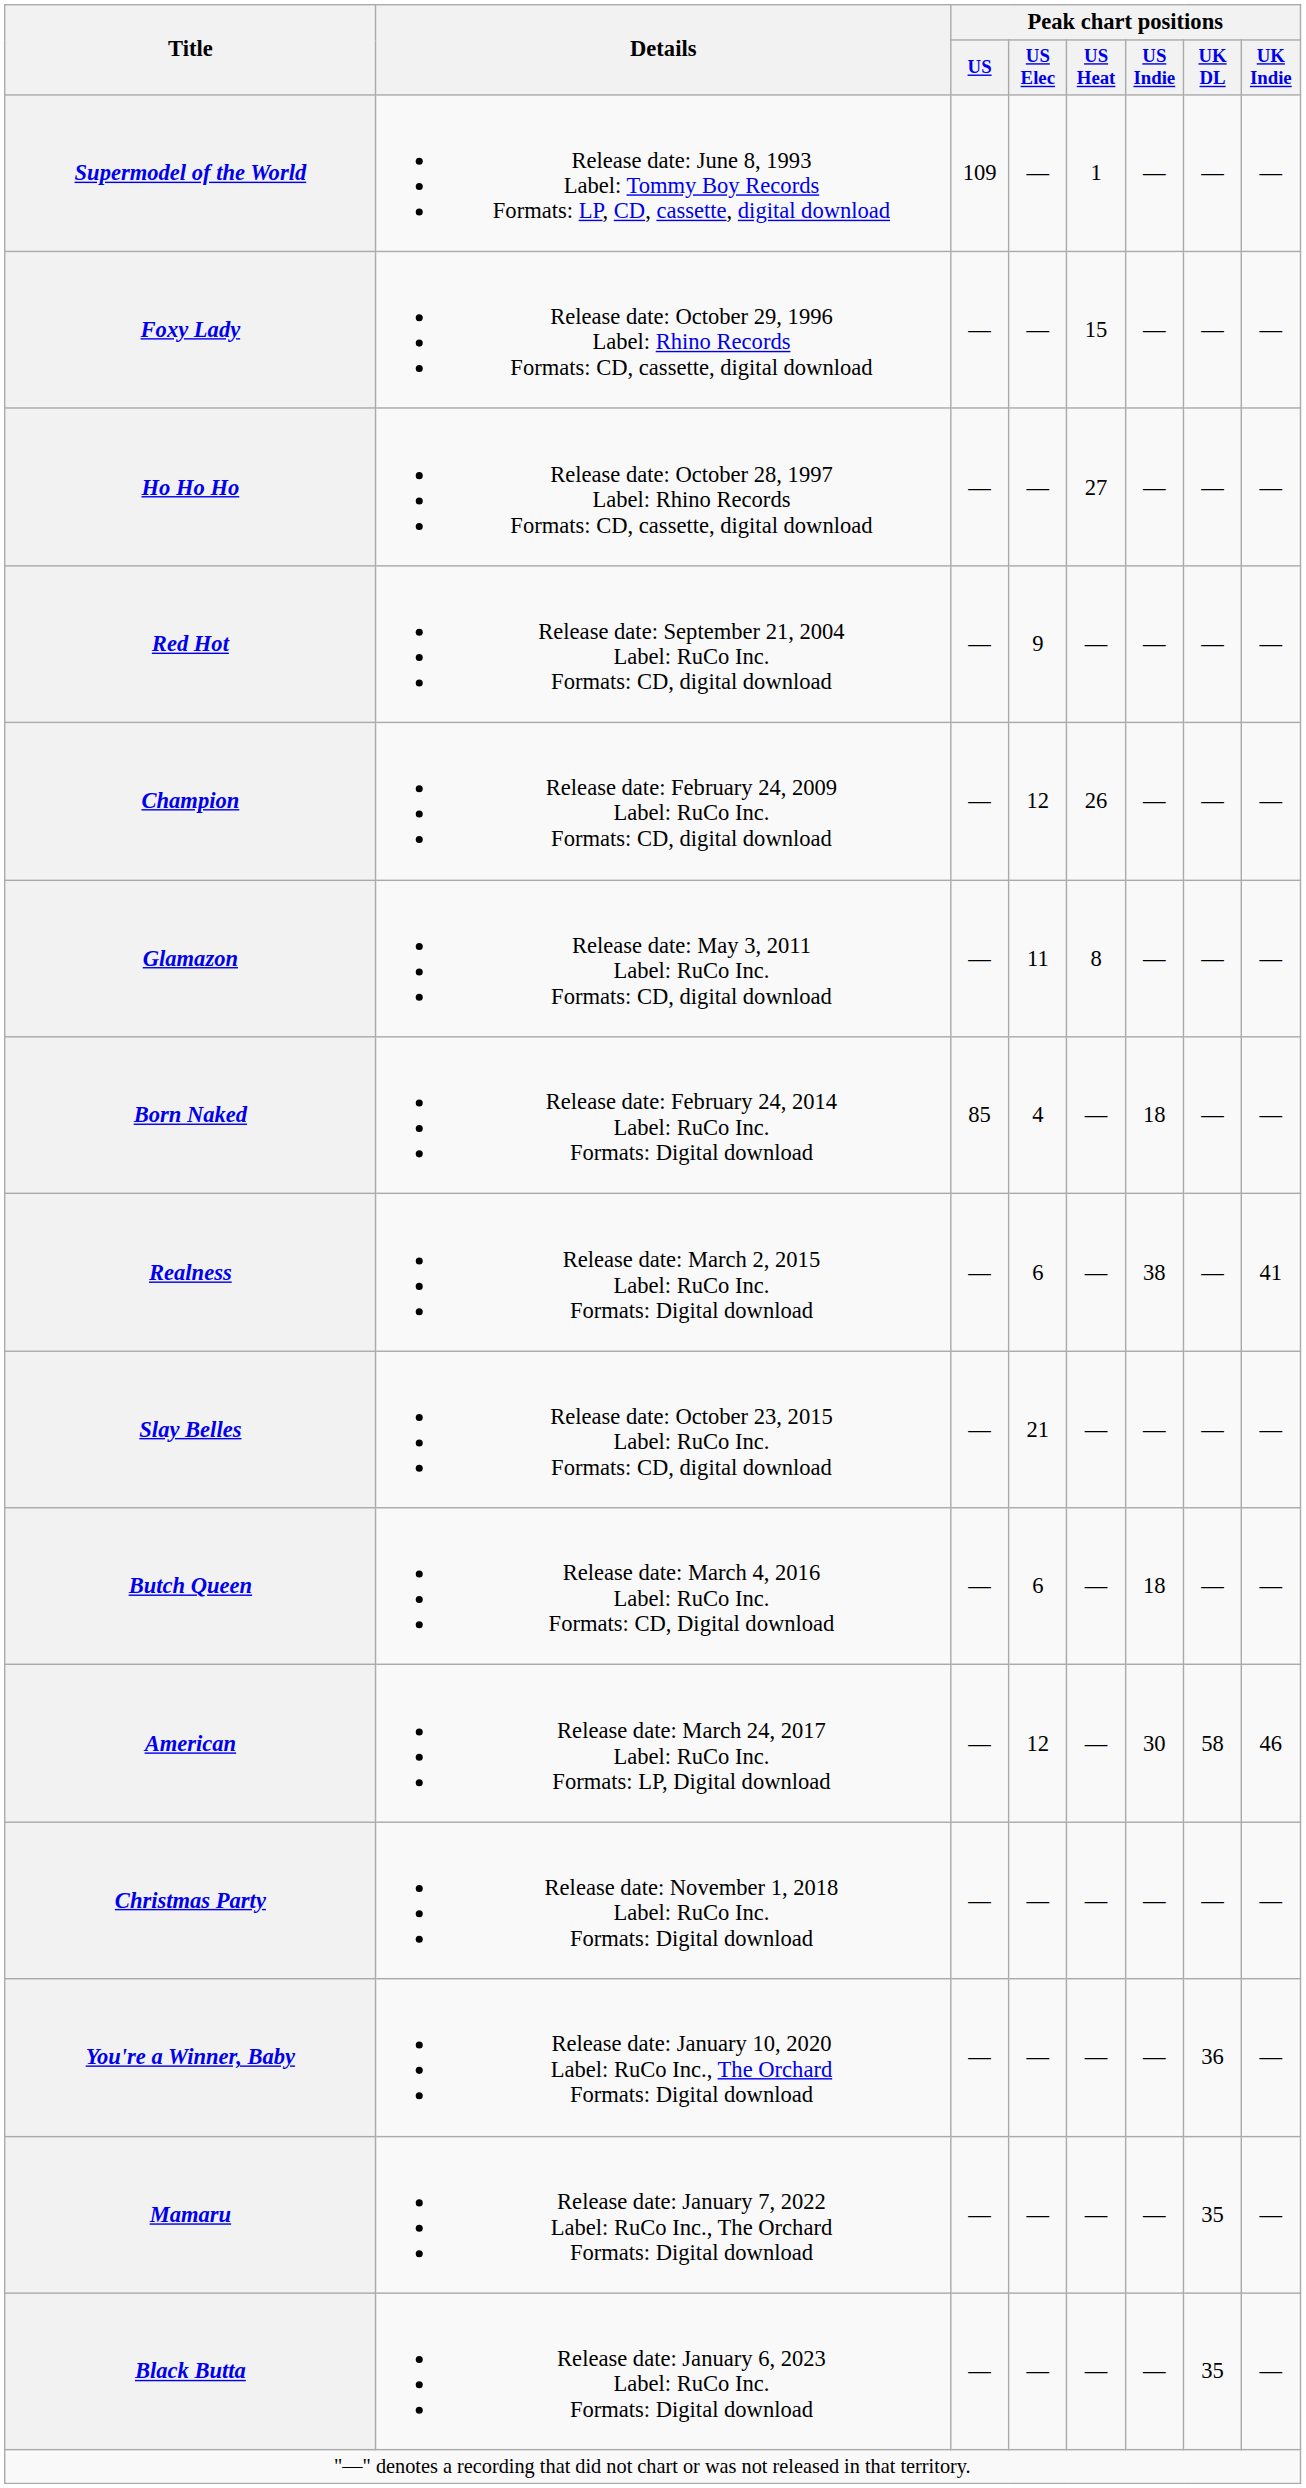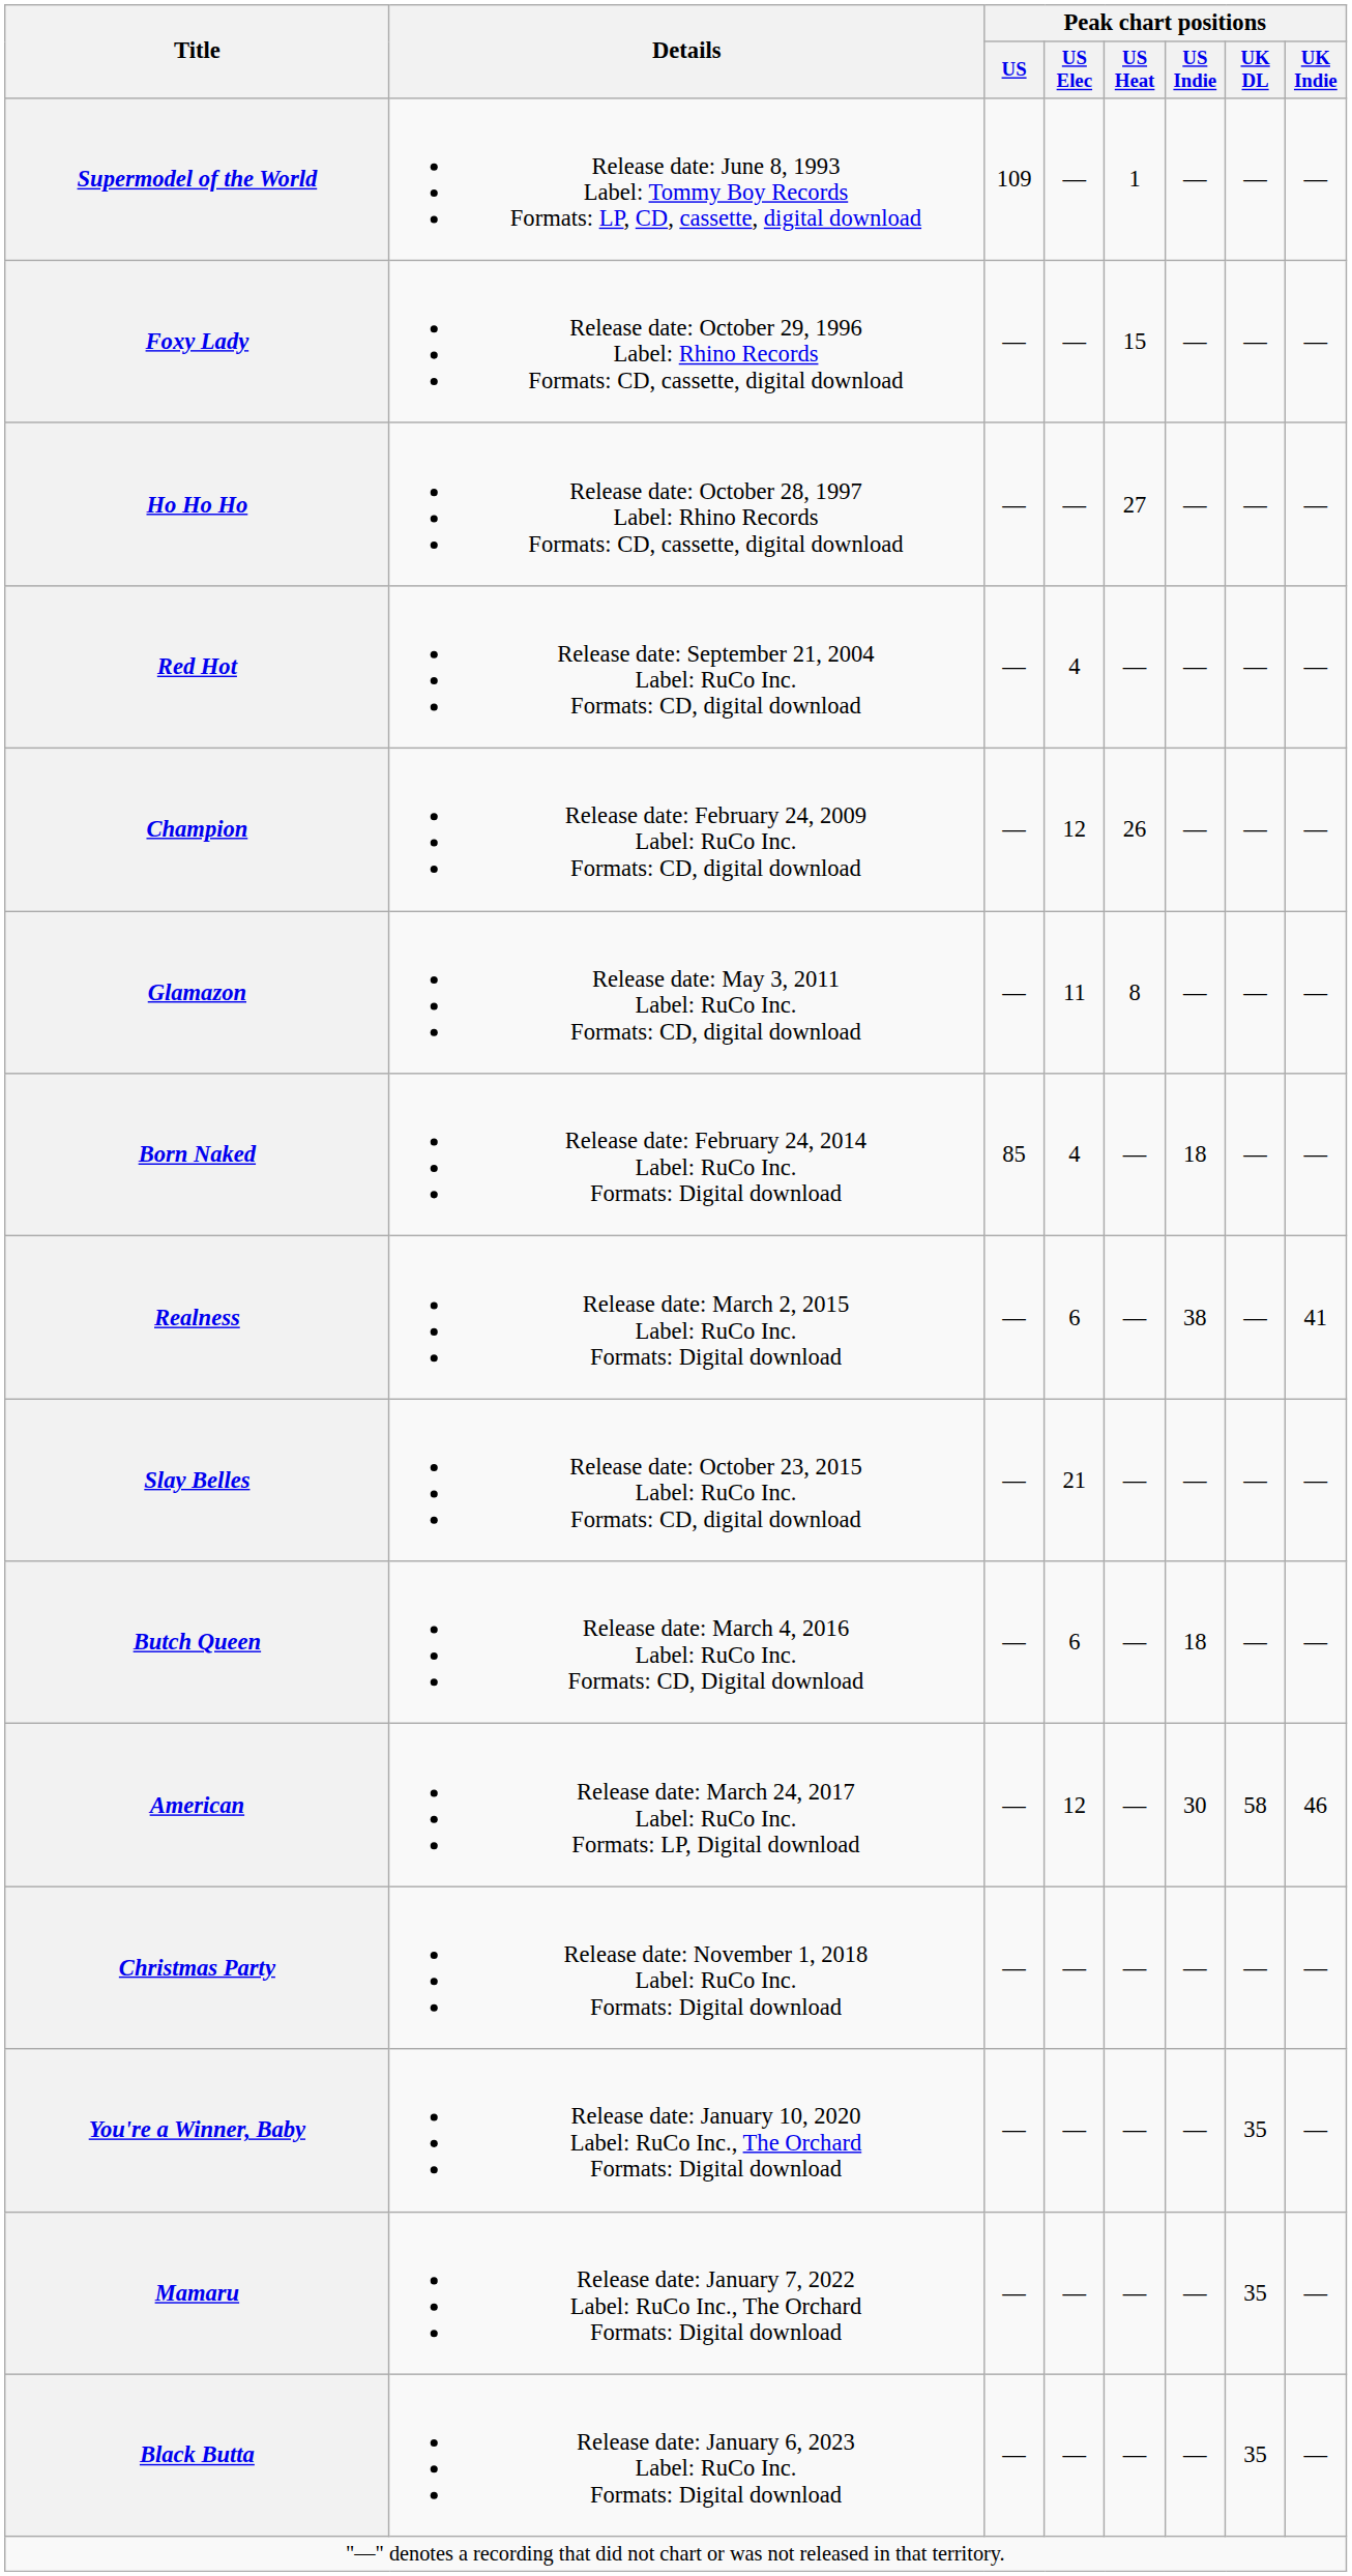Red Hot | Peak chart positions / US Elec: 9 -> 4
You're a Winner, Baby | Peak chart positions / UK DL: 36 -> 35
